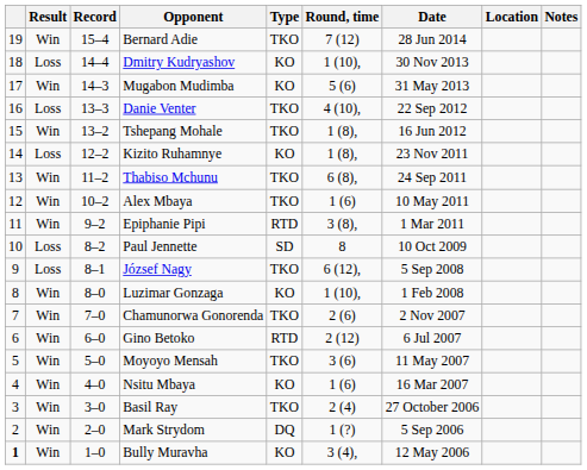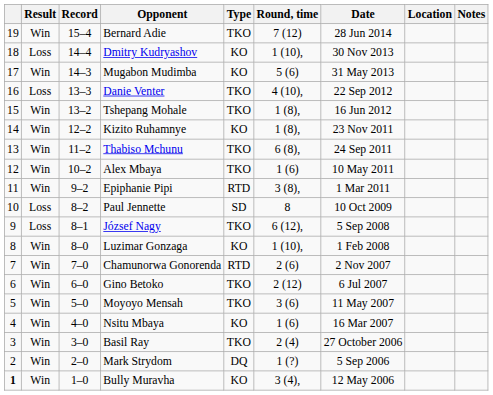Kizito Ruhamnye | Result: Loss -> Win
Chamunorwa Gonorenda | Type: TKO -> RTD
Gino Betoko | Type: RTD -> TKO
